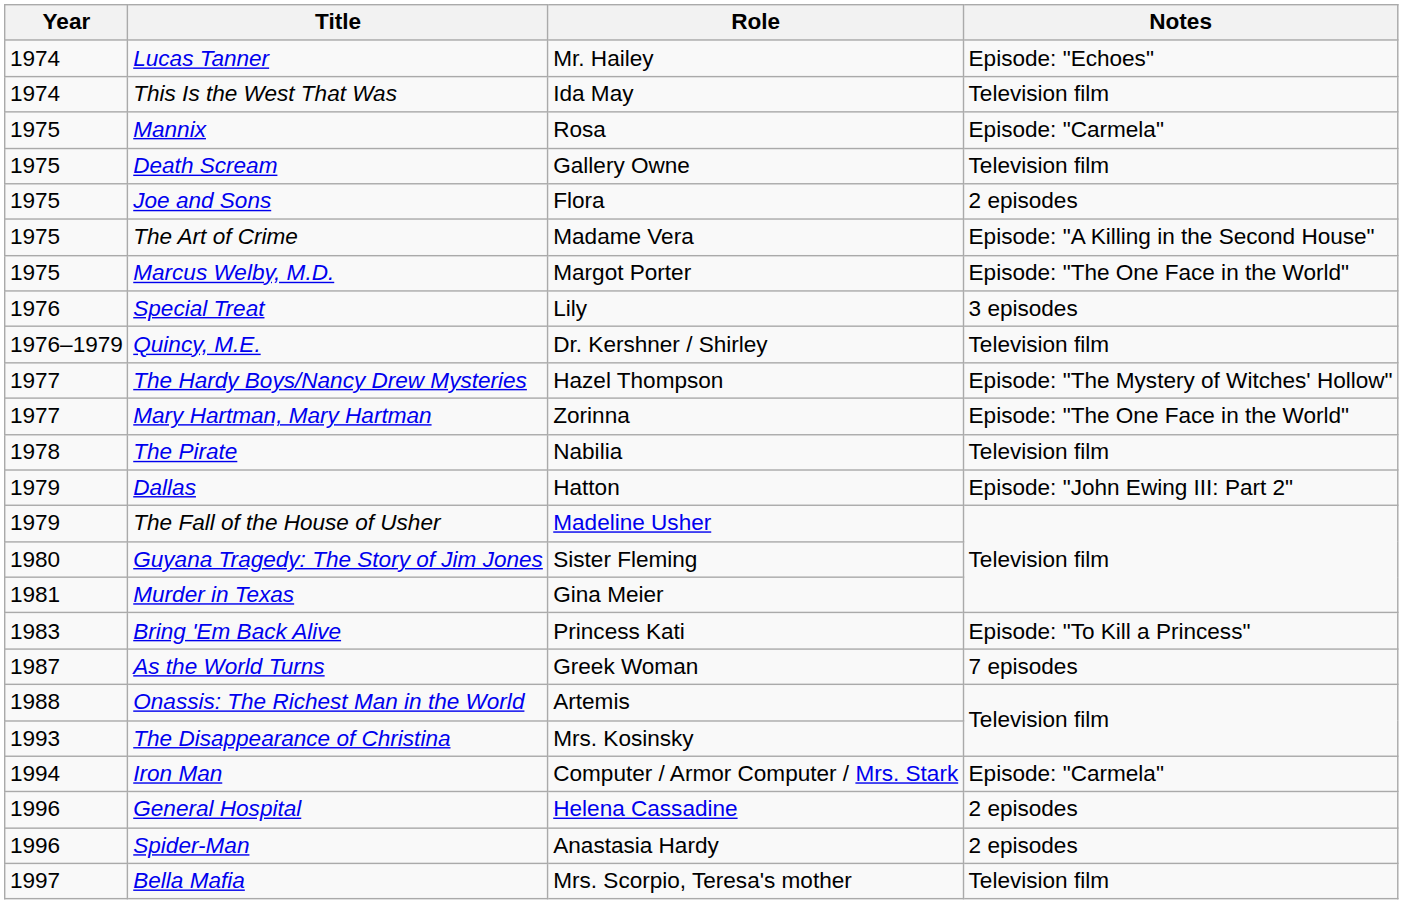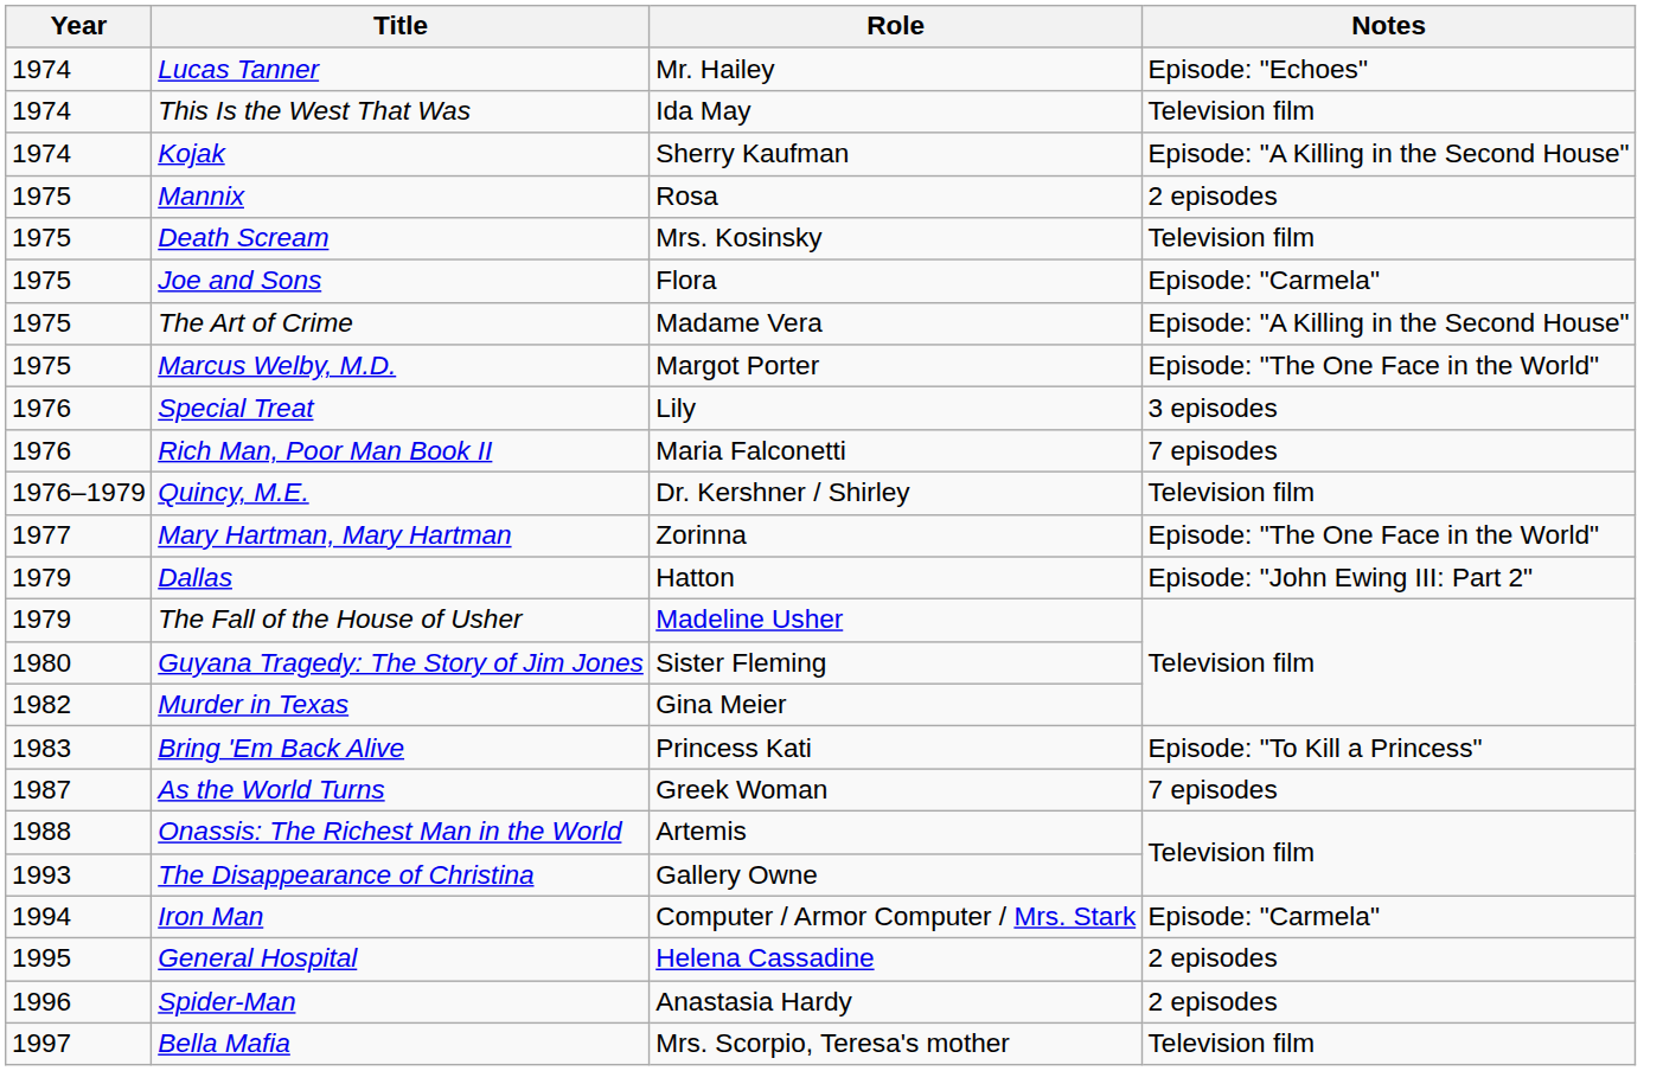+ row: 1974 | Kojak | Sherry Kaufman | Episode: "A Killing in the Second House"
Mannix | Notes: Episode: "Carmela" -> 2 episodes
Death Scream | Role: Gallery Owne -> Mrs. Kosinsky
Joe and Sons | Notes: 2 episodes -> Episode: "Carmela"
+ row: 1976 | Rich Man, Poor Man Book II | Maria Falconetti | 7 episodes
- row: 1977 | The Hardy Boys/Nancy Drew Mysteries | Hazel Thompson | Episode: "The Mystery of Witches' Hollow"
- row: 1978 | The Pirate | Nabilia | Television film
Murder in Texas | Year: 1981 -> 1982
The Disappearance of Christina | Role: Mrs. Kosinsky -> Gallery Owne
General Hospital | Year: 1996 -> 1995
